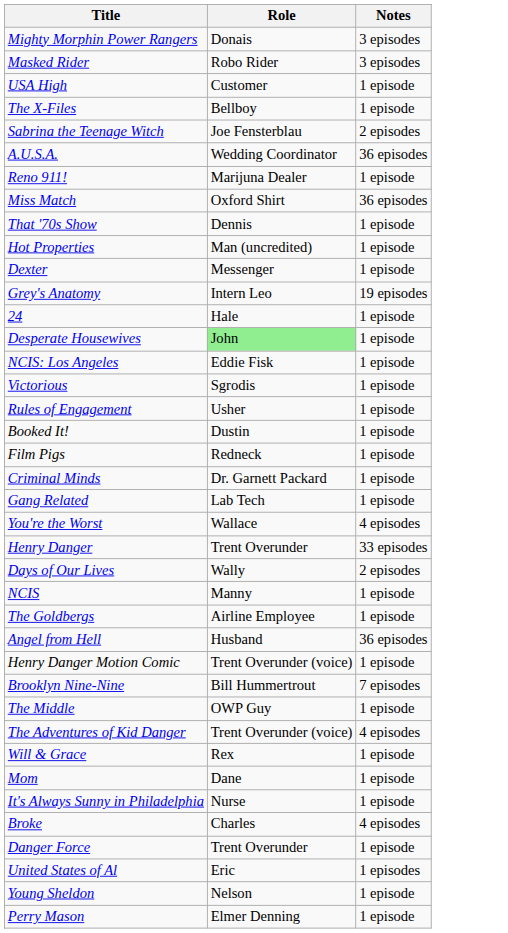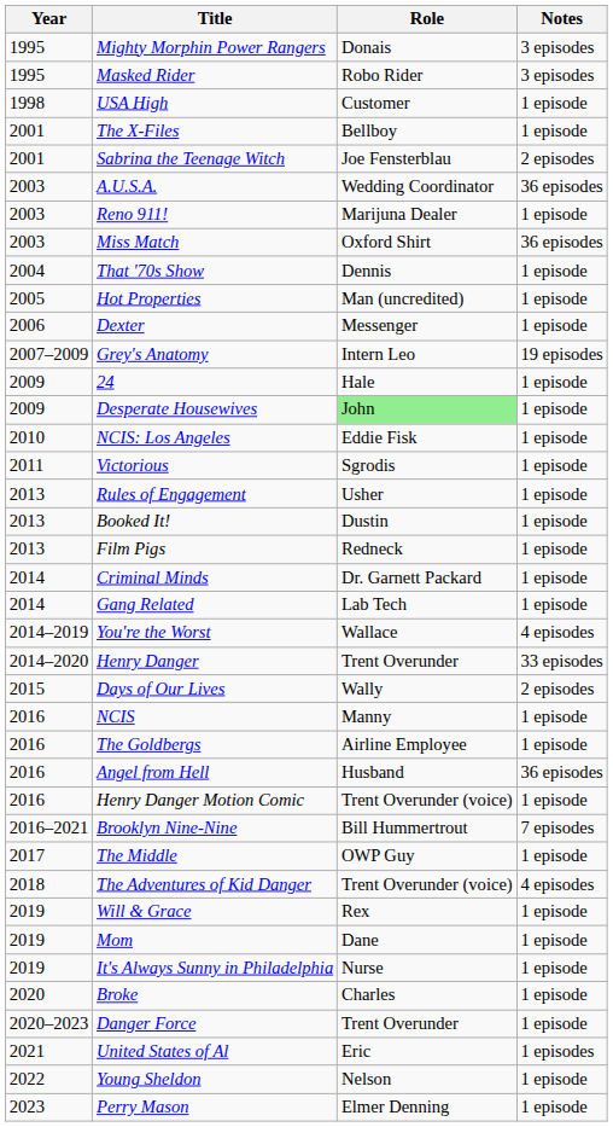+ column: Year | 1995 | 1995 | 1998 | 2001 | 2001 | 2003 | 2003 | 2003 | 2004 | 2005 | 2006 | 2007–2009 | 2009 | 2009 | 2010 | 2011 | 2013 | 2013 | 2013 | 2014 | 2014 | 2014–2019 | 2014–2020 | 2015 | 2016 | 2016 | 2016 | 2016 | 2016–2021 | 2017 | 2018 | 2019 | 2019 | 2019 | 2020 | 2020–2023 | 2021 | 2022 | 2023
Broke | Notes: 4 episodes -> 1 episode
